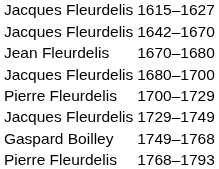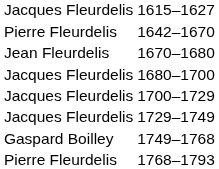1642–1670 | column 1: Jacques Fleurdelis -> Pierre Fleurdelis
1700–1729 | column 1: Pierre Fleurdelis -> Jacques Fleurdelis
